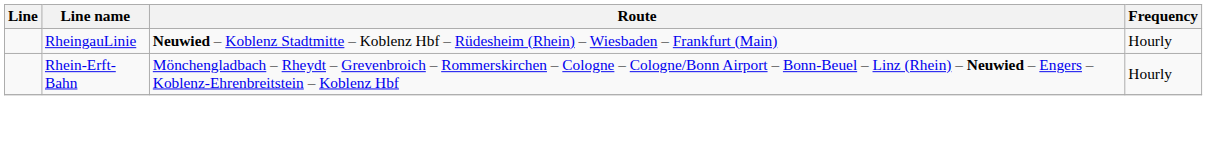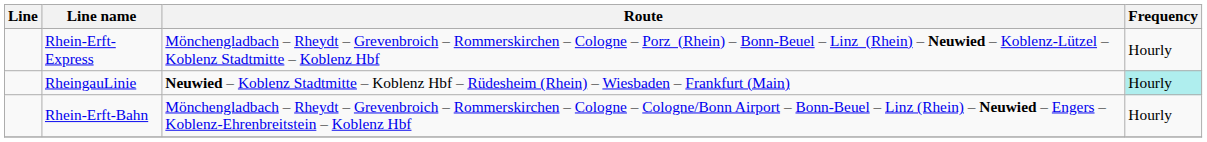+ row: Rhein-Erft-Express | Mönchengladbach – Rheydt – Grevenbroich – Rommerskirchen – Cologne – Porz (Rhein) – Bonn-Beuel – Linz (Rhein) – Neuwied – Koblenz-Lützel – Koblenz Stadtmitte – Koblenz Hbf | Hourly
RheingauLinie | Frequency: no background -> paleturquoise background
